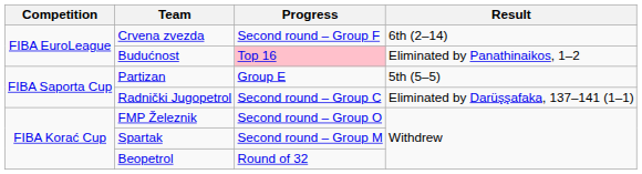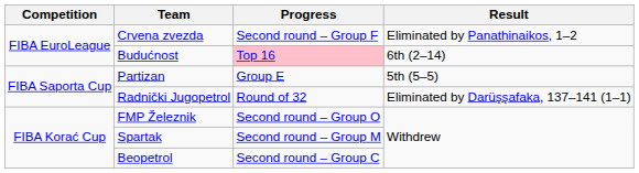Crvena zvezda | Result: 6th (2–14) -> Eliminated by Panathinaikos, 1–2
Budućnost | Result: Eliminated by Panathinaikos, 1–2 -> 6th (2–14)
Radnički Jugopetrol | Progress: Second round – Group C -> Round of 32
Beopetrol | Progress: Round of 32 -> Second round – Group C
